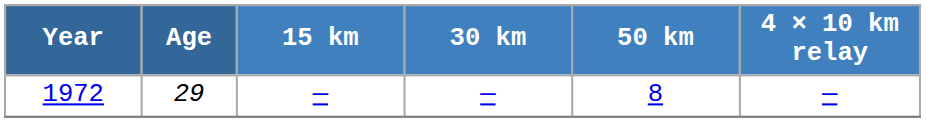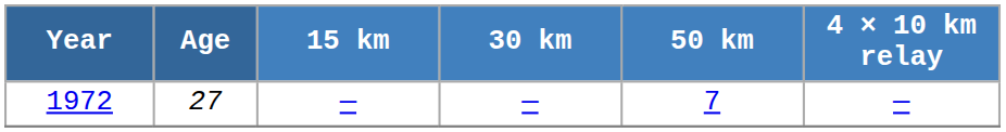1972 | Age: 29 -> 27
1972 | 50 km: 8 -> 7
